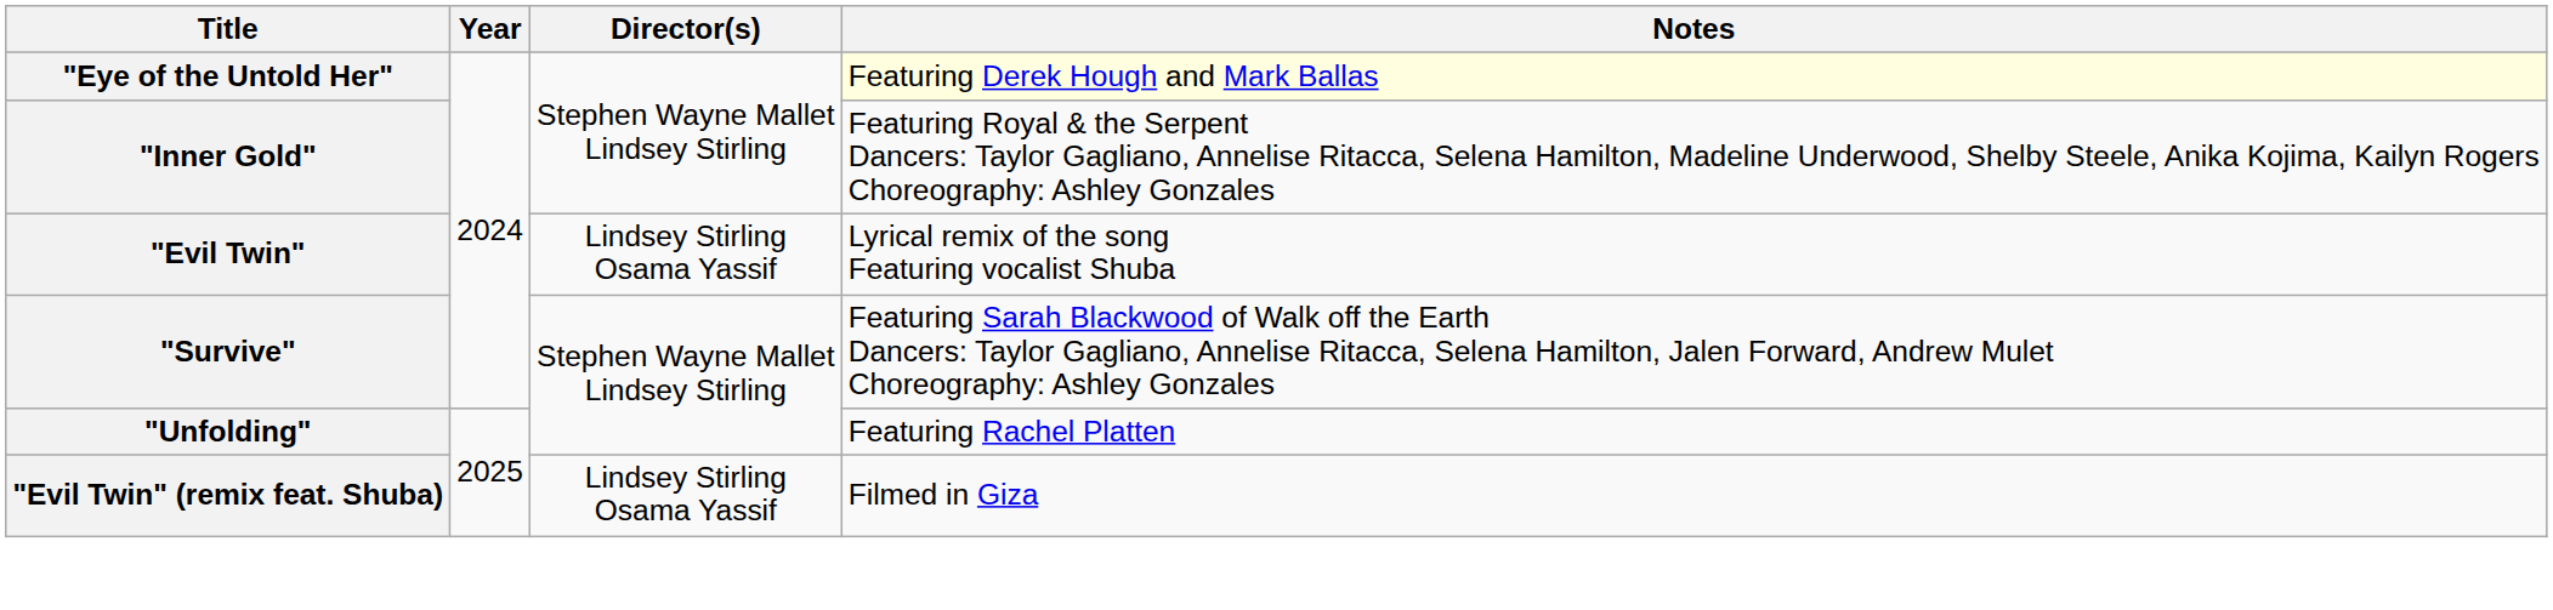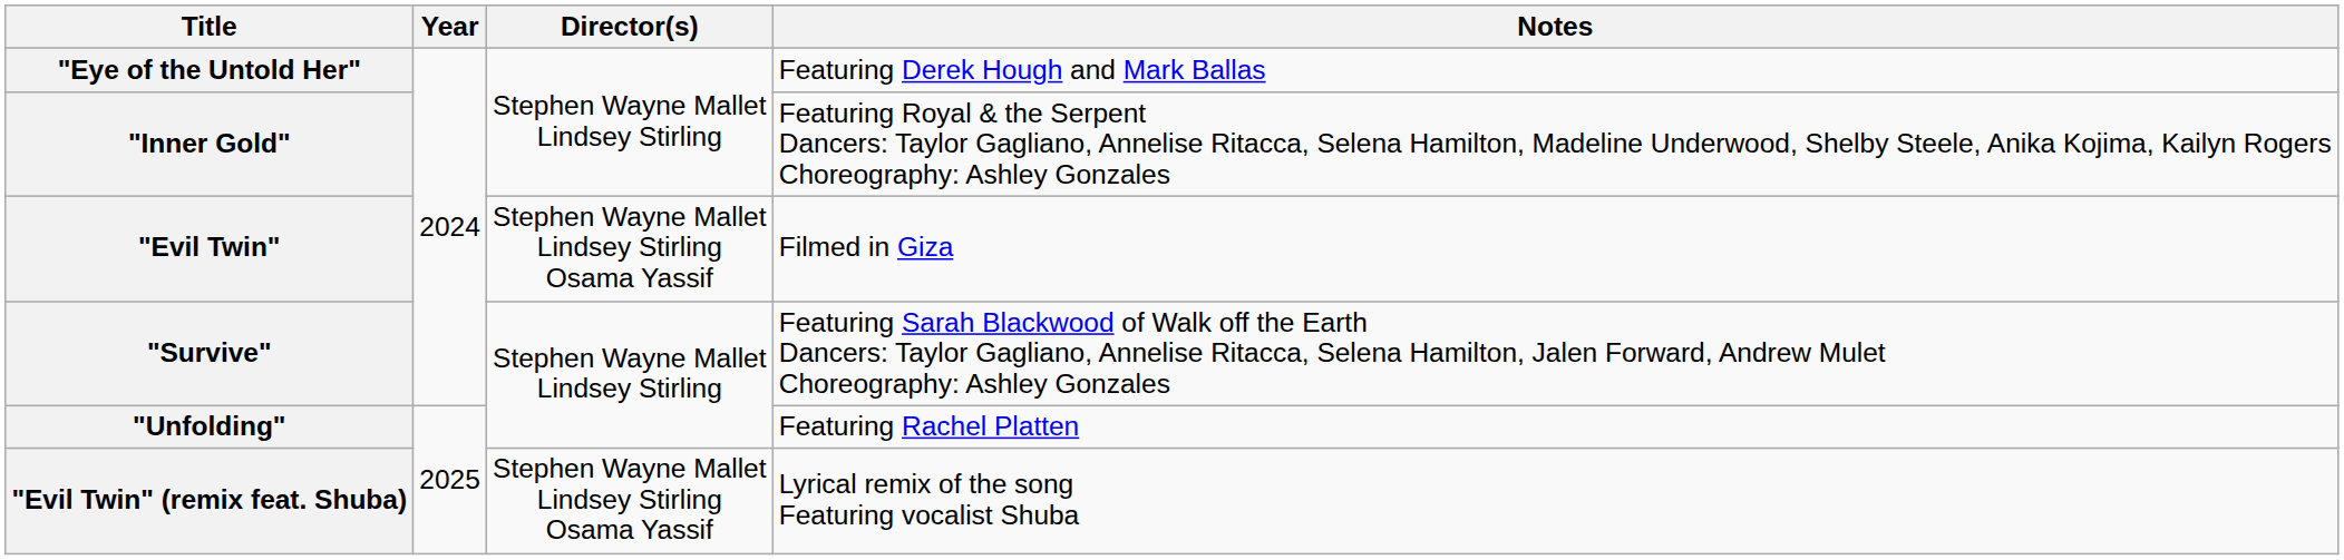"Eye of the Untold Her" | Notes: lightyellow background -> no background
"Evil Twin" | Director(s): Lindsey Stirling Osama Yassif -> Stephen Wayne Mallet Lindsey Stirling Osama Yassif
"Evil Twin" | Notes: Lyrical remix of the song Featuring vocalist Shuba -> Filmed in Giza
"Evil Twin" (remix feat. Shuba) | Director(s): Lindsey Stirling Osama Yassif -> Stephen Wayne Mallet Lindsey Stirling Osama Yassif
"Evil Twin" (remix feat. Shuba) | Notes: Filmed in Giza -> Lyrical remix of the song Featuring vocalist Shuba
